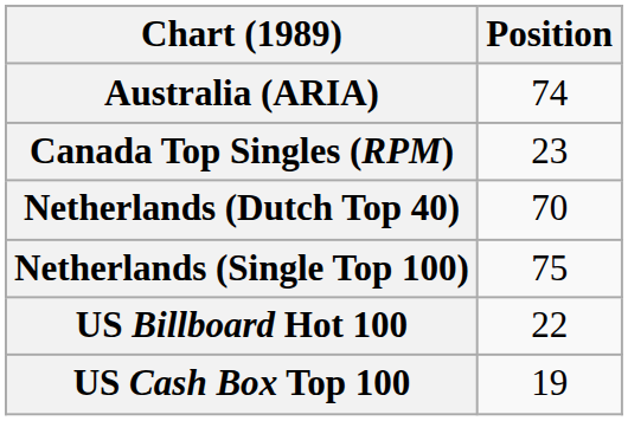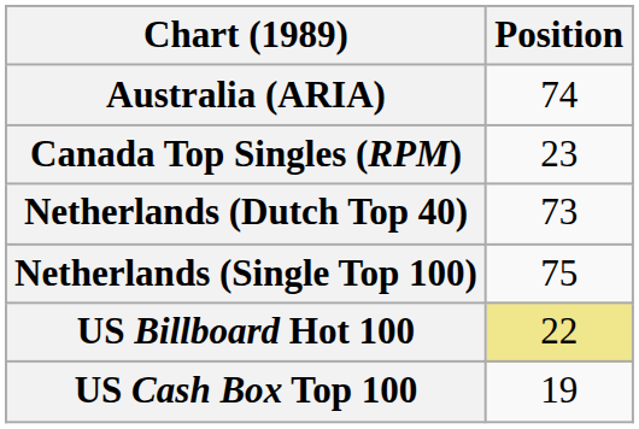Netherlands (Dutch Top 40) | Position: 70 -> 73
US Billboard Hot 100 | Position: no background -> khaki background
